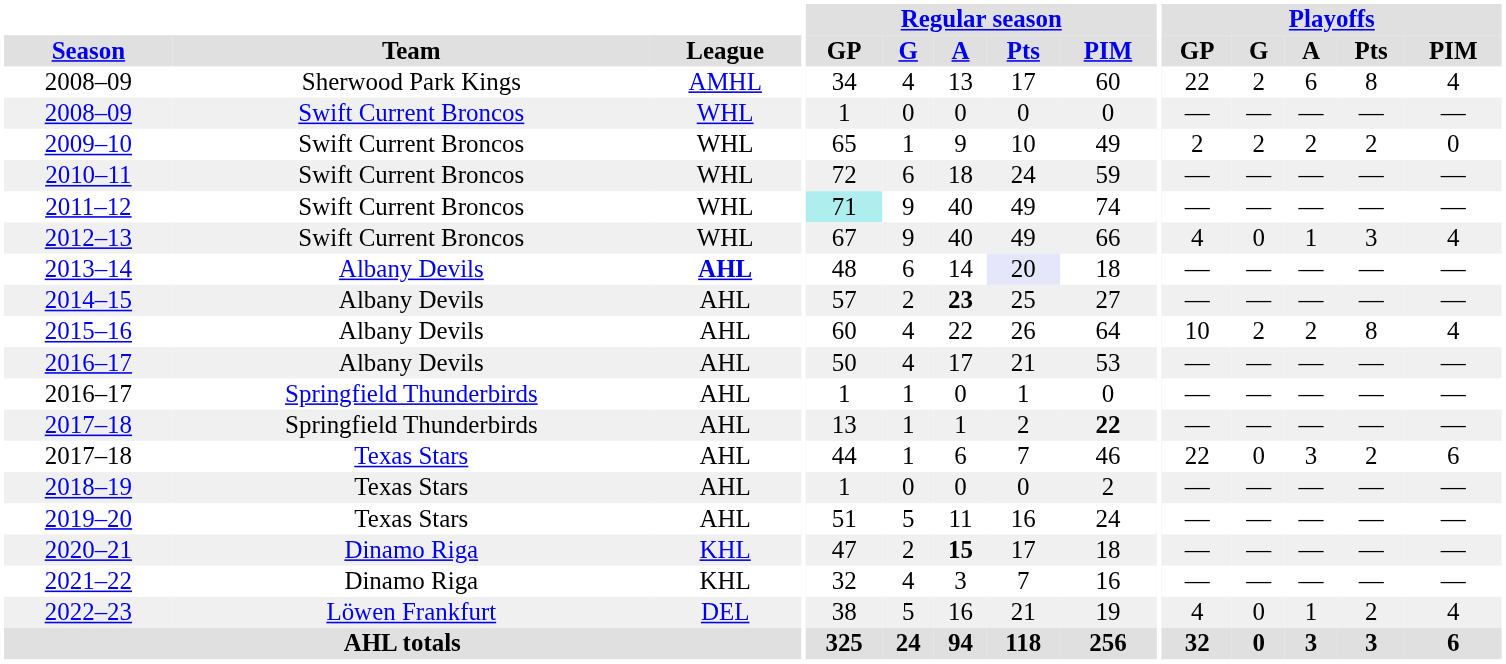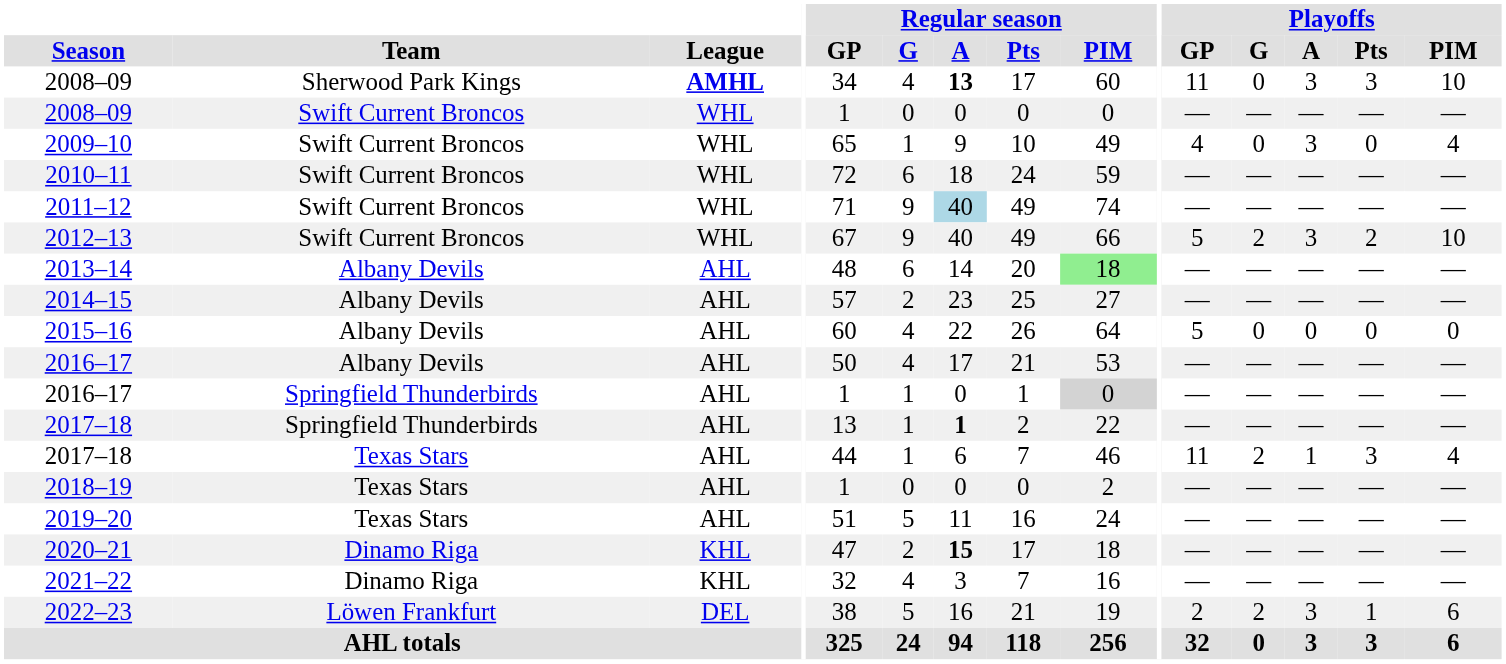2008–09 / Sherwood Park Kings | League: normal -> bold
2008–09 / Sherwood Park Kings | Regular season / A: normal -> bold
2008–09 / Sherwood Park Kings | Playoffs / GP: 22 -> 11
2008–09 / Sherwood Park Kings | Playoffs / G: 2 -> 0
2008–09 / Sherwood Park Kings | Playoffs / A: 6 -> 3
2008–09 / Sherwood Park Kings | Playoffs / Pts: 8 -> 3
2008–09 / Sherwood Park Kings | Playoffs / PIM: 4 -> 10
2009–10 | Playoffs / GP: 2 -> 4
2009–10 | Playoffs / G: 2 -> 0
2009–10 | Playoffs / A: 2 -> 3
2009–10 | Playoffs / Pts: 2 -> 0
2009–10 | Playoffs / PIM: 0 -> 4
2011–12 | Regular season / GP: paleturquoise background -> no background
2011–12 | Regular season / A: no background -> lightblue background
2012–13 | Playoffs / GP: 4 -> 5
2012–13 | Playoffs / G: 0 -> 2
2012–13 | Playoffs / A: 1 -> 3
2012–13 | Playoffs / Pts: 3 -> 2
2012–13 | Playoffs / PIM: 4 -> 10
2013–14 | League: bold -> normal
2013–14 | Regular season / Pts: lavender background -> no background
2013–14 | Regular season / PIM: no background -> lightgreen background
2014–15 | Regular season / A: bold -> normal
2015–16 | Playoffs / GP: 10 -> 5
2015–16 | Playoffs / G: 2 -> 0
2015–16 | Playoffs / A: 2 -> 0
2015–16 | Playoffs / Pts: 8 -> 0
2015–16 | Playoffs / PIM: 4 -> 0
2016–17 / Springfield Thunderbirds | Regular season / PIM: no background -> lightgrey background
2017–18 / Springfield Thunderbirds | Regular season / A: normal -> bold
2017–18 / Springfield Thunderbirds | Regular season / PIM: bold -> normal
2017–18 / Texas Stars | Playoffs / GP: 22 -> 11
2017–18 / Texas Stars | Playoffs / G: 0 -> 2
2017–18 / Texas Stars | Playoffs / A: 3 -> 1
2017–18 / Texas Stars | Playoffs / Pts: 2 -> 3
2017–18 / Texas Stars | Playoffs / PIM: 6 -> 4
2022–23 | Playoffs / GP: 4 -> 2
2022–23 | Playoffs / G: 0 -> 2
2022–23 | Playoffs / A: 1 -> 3
2022–23 | Playoffs / Pts: 2 -> 1
2022–23 | Playoffs / PIM: 4 -> 6
